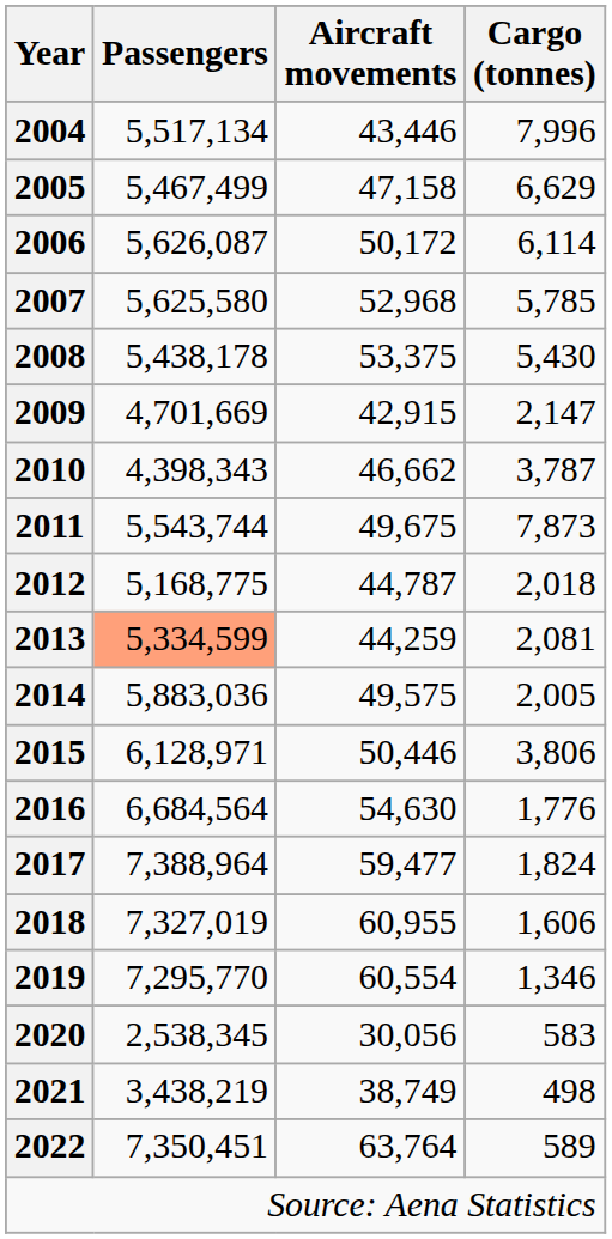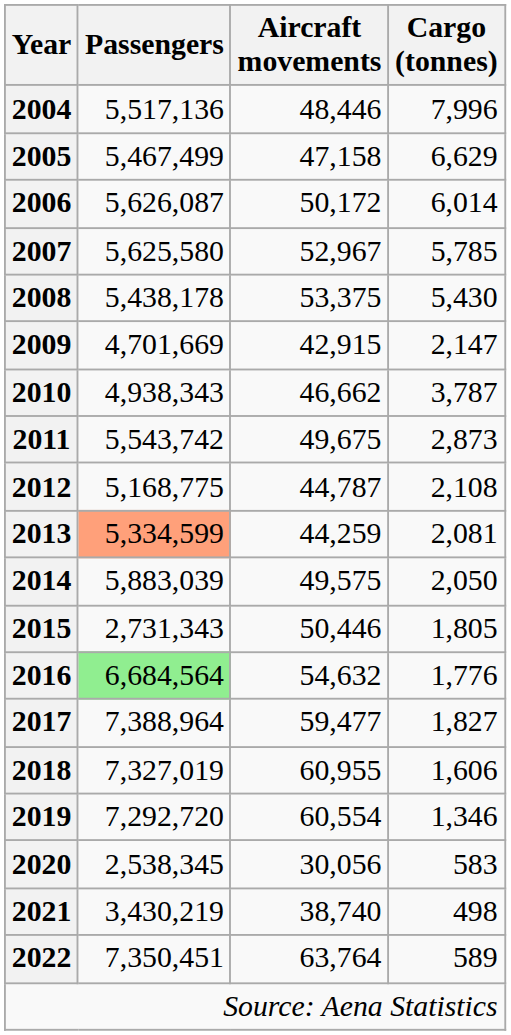2004 | Passengers: 5,517,134 -> 5,517,136
2004 | Aircraft movements: 43,446 -> 48,446
2006 | Cargo (tonnes): 6,114 -> 6,014
2007 | Aircraft movements: 52,968 -> 52,967
2010 | Passengers: 4,398,343 -> 4,938,343
2011 | Passengers: 5,543,744 -> 5,543,742
2011 | Cargo (tonnes): 7,873 -> 2,873
2012 | Cargo (tonnes): 2,018 -> 2,108
2014 | Passengers: 5,883,036 -> 5,883,039
2014 | Cargo (tonnes): 2,005 -> 2,050
2015 | Passengers: 6,128,971 -> 2,731,343
2015 | Cargo (tonnes): 3,806 -> 1,805
2016 | Passengers: no background -> lightgreen background
2016 | Aircraft movements: 54,630 -> 54,632
2017 | Cargo (tonnes): 1,824 -> 1,827
2019 | Passengers: 7,295,770 -> 7,292,720
2021 | Passengers: 3,438,219 -> 3,430,219
2021 | Aircraft movements: 38,749 -> 38,740
